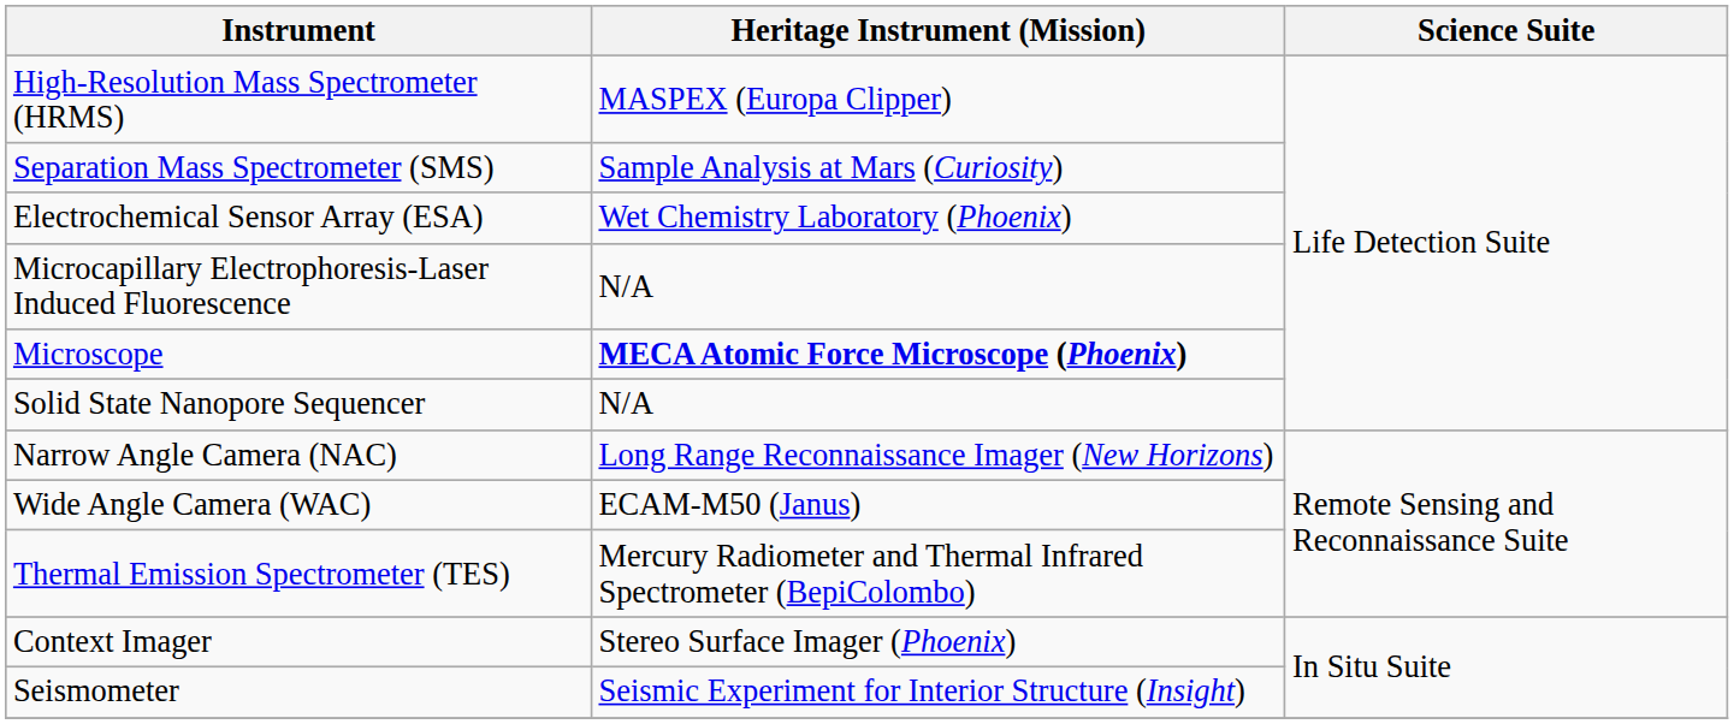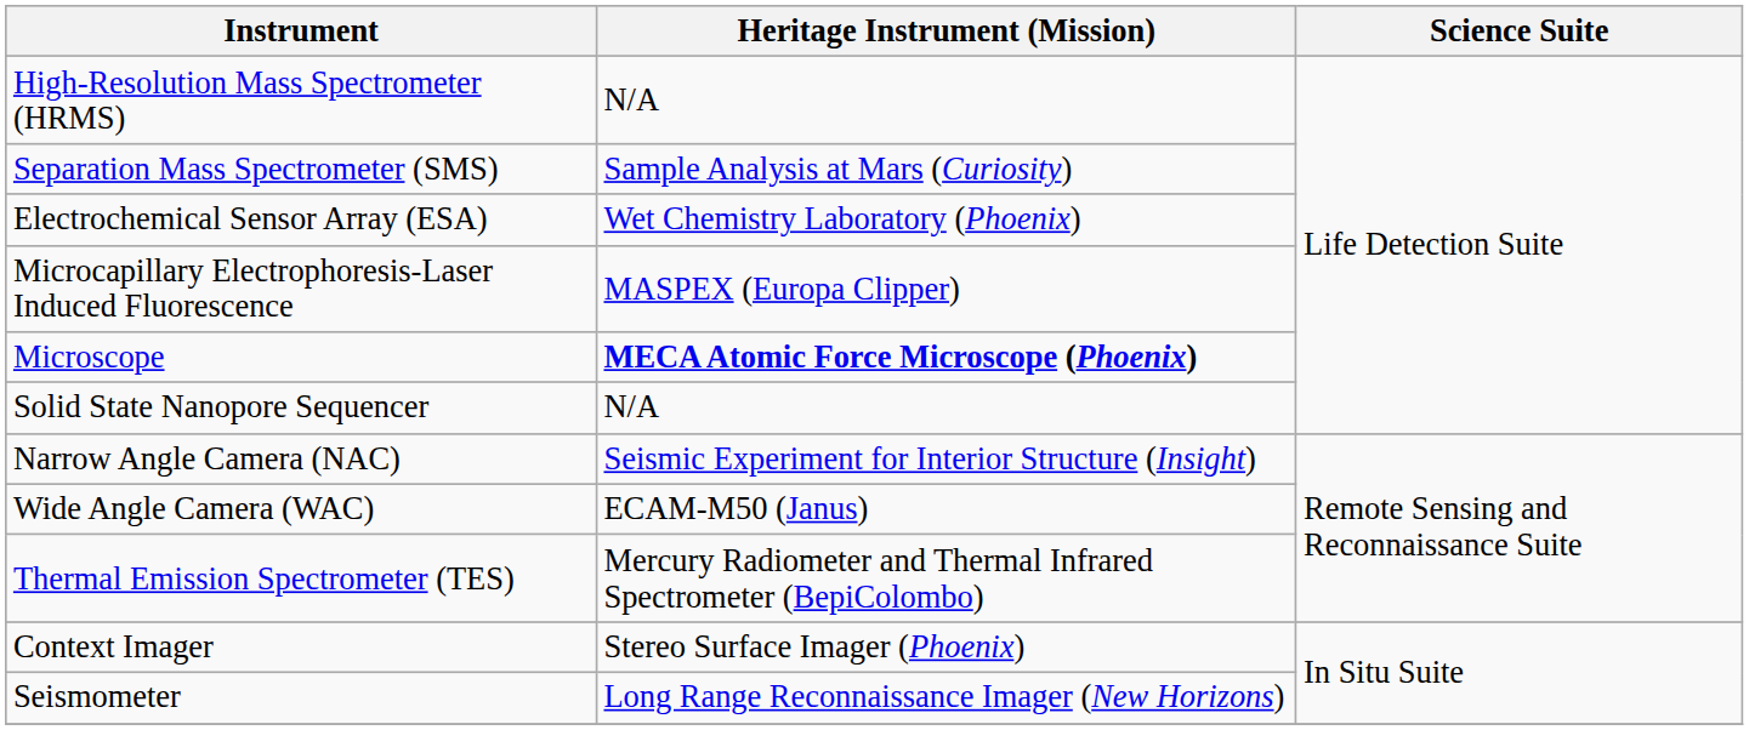High-Resolution Mass Spectrometer (HRMS) | Heritage Instrument (Mission): MASPEX (Europa Clipper) -> N/A
Microcapillary Electrophoresis-Laser Induced Fluorescence | Heritage Instrument (Mission): N/A -> MASPEX (Europa Clipper)
Narrow Angle Camera (NAC) | Heritage Instrument (Mission): Long Range Reconnaissance Imager (New Horizons) -> Seismic Experiment for Interior Structure (Insight)
Seismometer | Heritage Instrument (Mission): Seismic Experiment for Interior Structure (Insight) -> Long Range Reconnaissance Imager (New Horizons)
